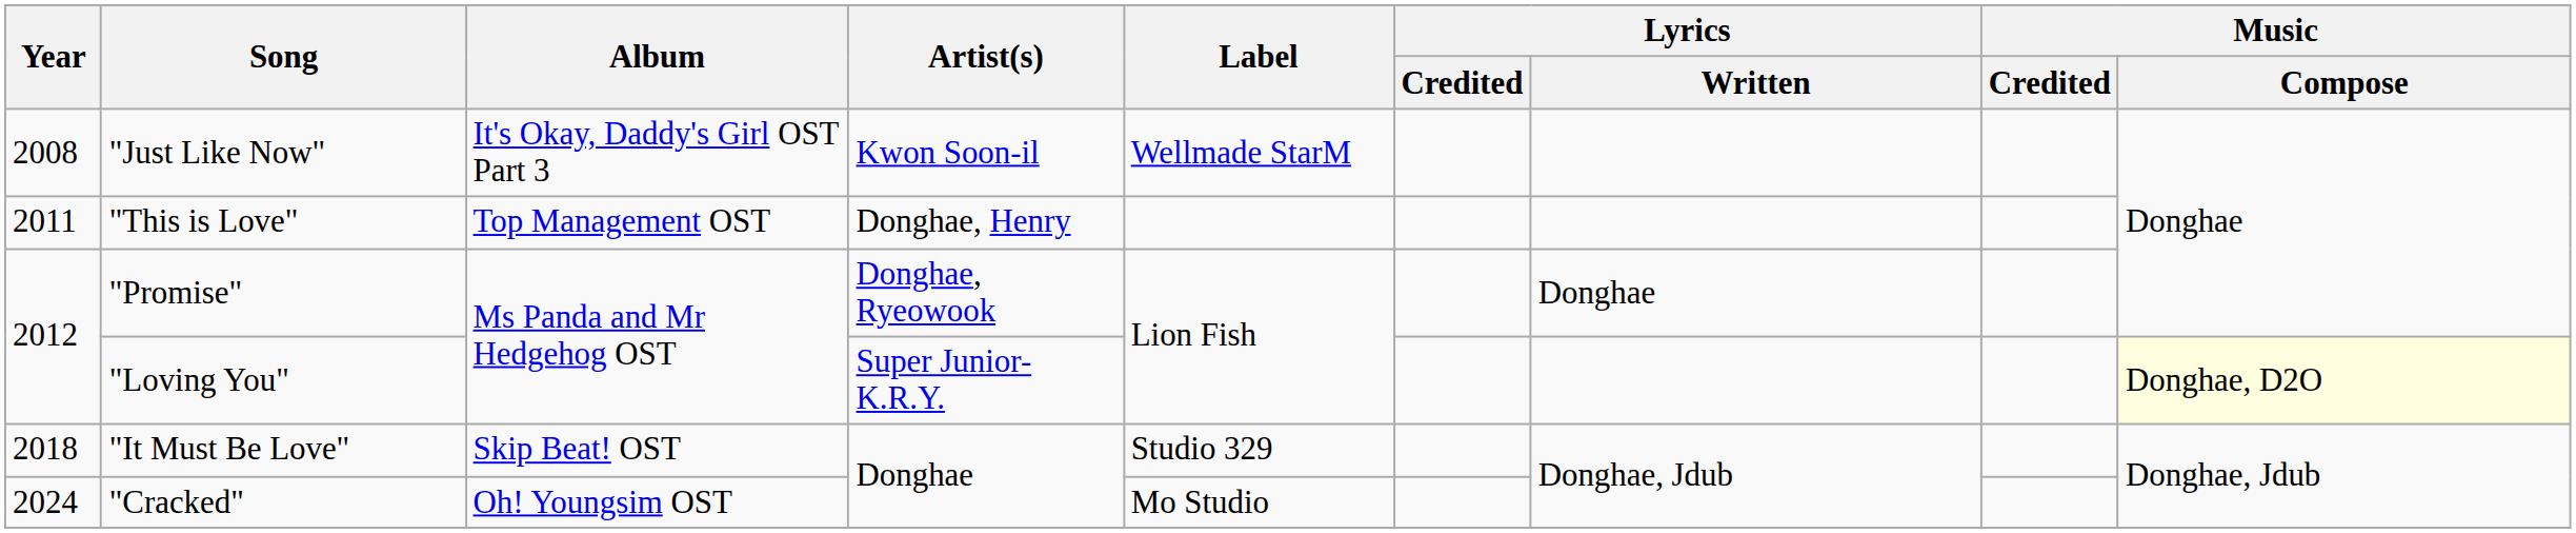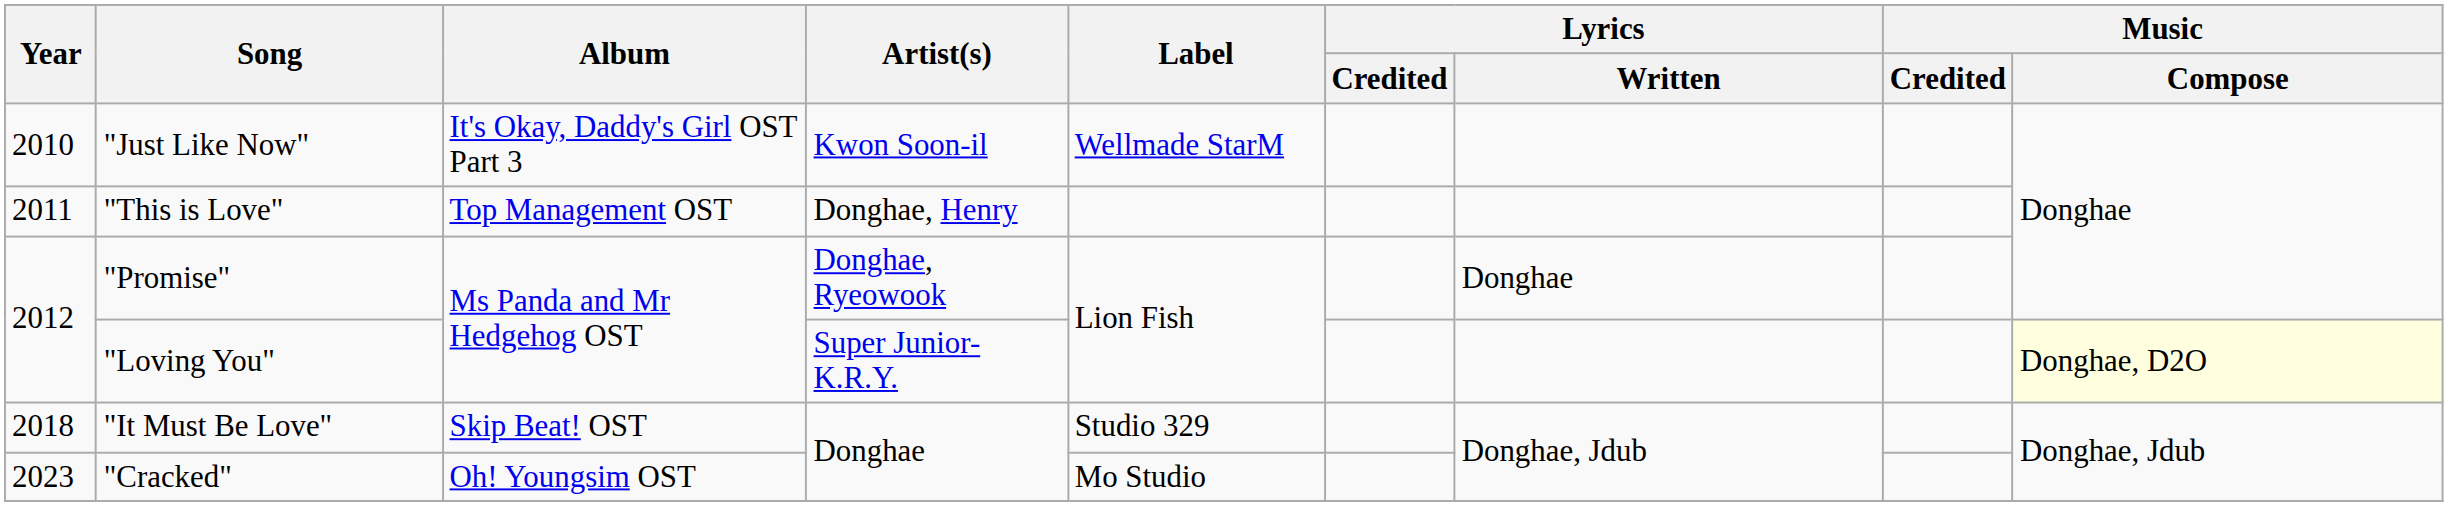"Just Like Now" | Year: 2008 -> 2010
"Cracked" | Year: 2024 -> 2023
